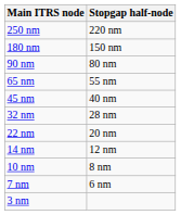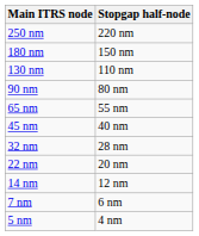+ row: 130 nm | 110 nm
- row: 10 nm | 8 nm
+ row: 5 nm | 4 nm
- row: 3 nm
